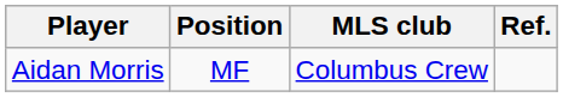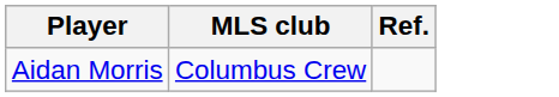- column: Position | MF
